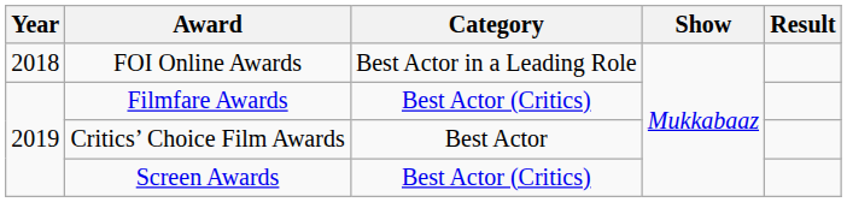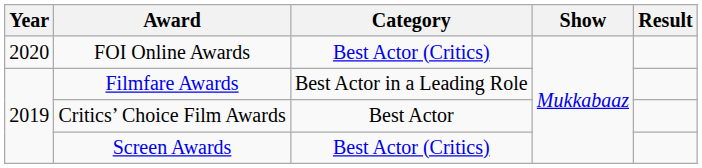FOI Online Awards | Year: 2018 -> 2020
FOI Online Awards | Category: Best Actor in a Leading Role -> Best Actor (Critics)
Filmfare Awards | Category: Best Actor (Critics) -> Best Actor in a Leading Role
